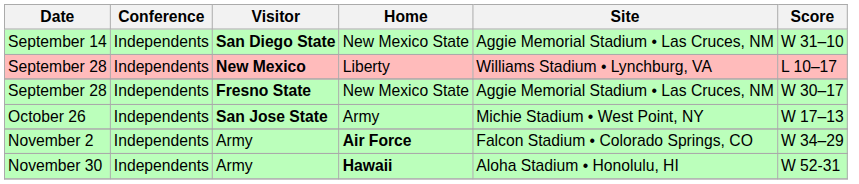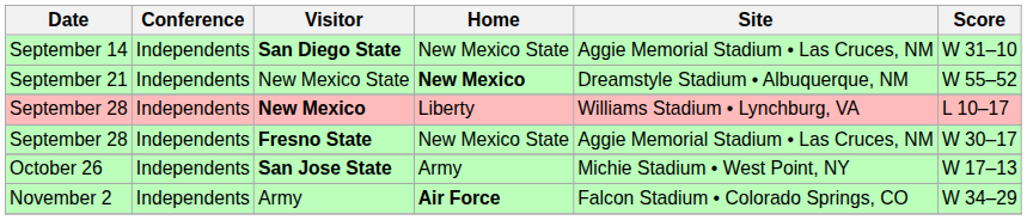+ row: September 21 | Independents | New Mexico State | New Mexico | Dreamstyle Stadium • Albuquerque, NM | W 55–52
- row: November 30 | Independents | Army | Hawaii | Aloha Stadium • Honolulu, HI | W 52-31
